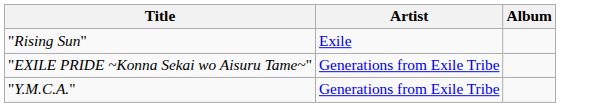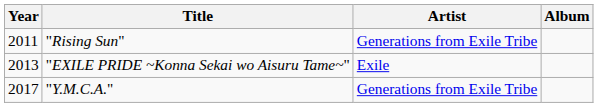+ column: Year | 2011 | 2013 | 2017
"Rising Sun" | Artist: Exile -> Generations from Exile Tribe
"EXILE PRIDE ~Konna Sekai wo Aisuru Tame~" | Artist: Generations from Exile Tribe -> Exile
